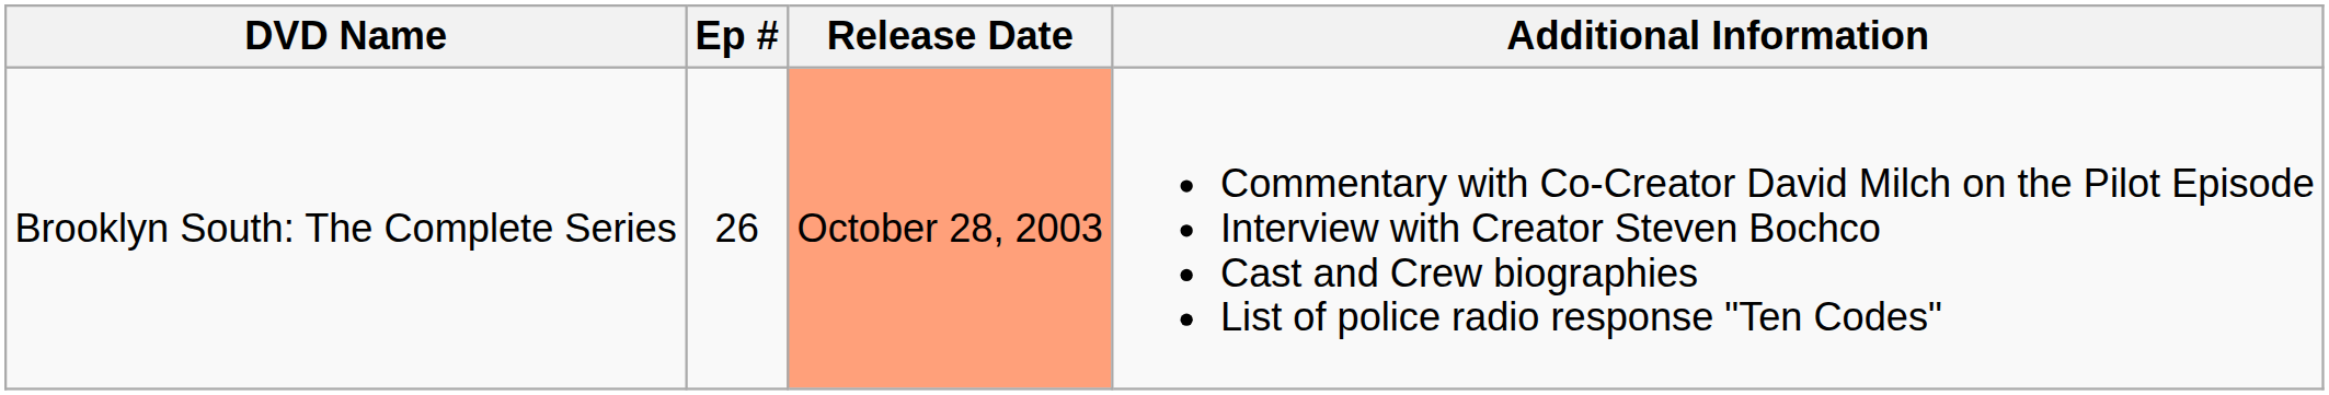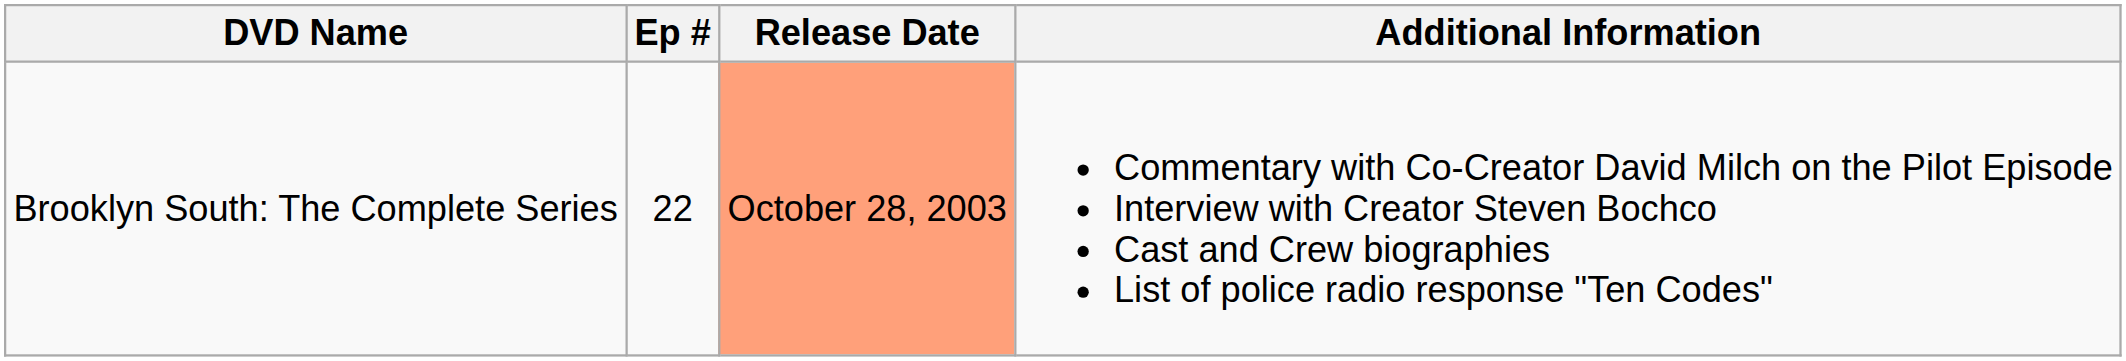Brooklyn South: The Complete Series | Ep #: 26 -> 22
